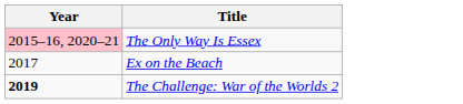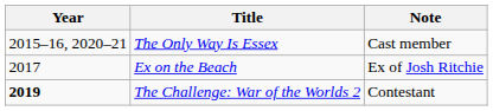+ column: Note | Cast member | Ex of Josh Ritchie | Contestant
The Only Way Is Essex | Year: pink background -> no background
